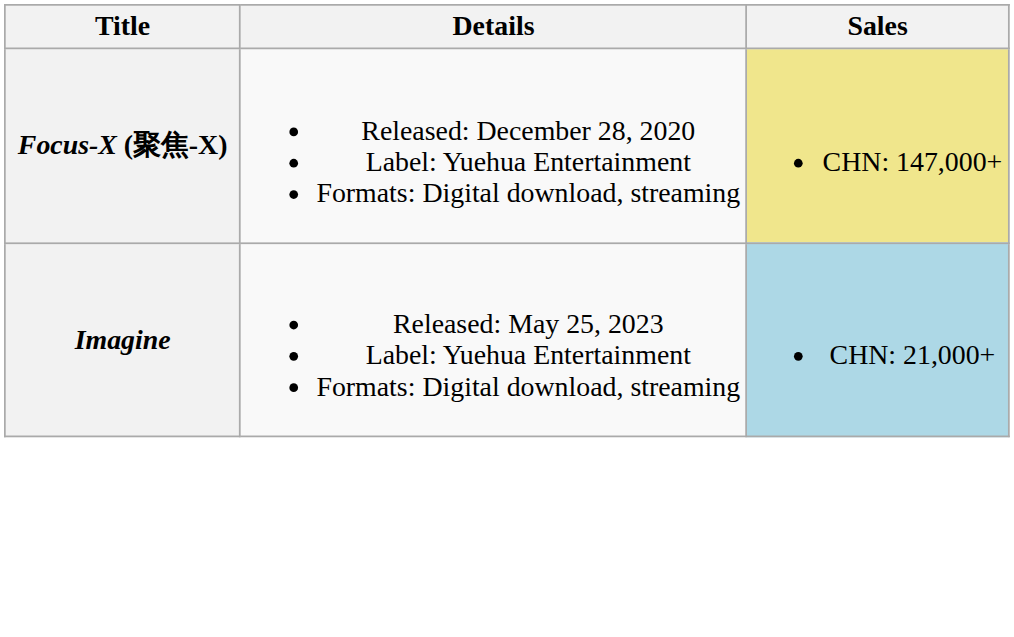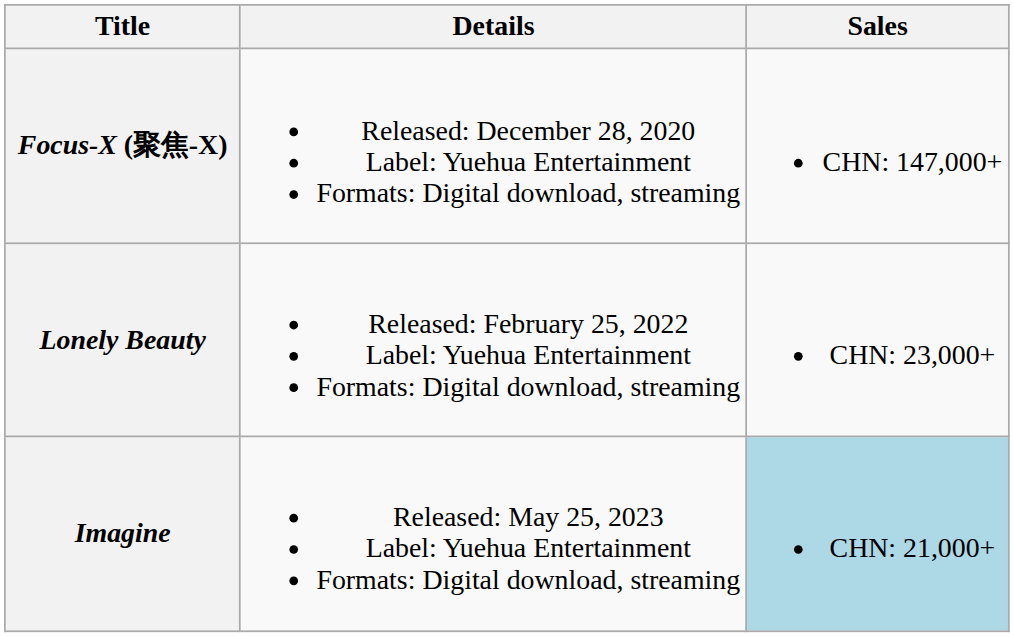Focus-X (聚焦-X) | Sales: khaki background -> no background
+ row: Lonely Beauty | Released: February 25, 2022 Label: Yuehua Entertainment Formats: Digital download, streaming | CHN: 23,000+
